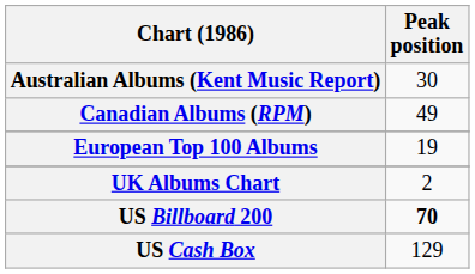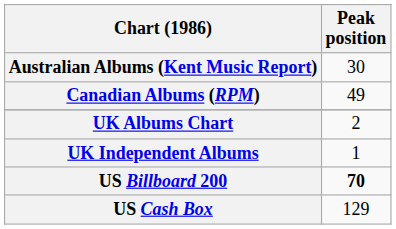- row: European Top 100 Albums | 19
+ row: UK Independent Albums | 1
